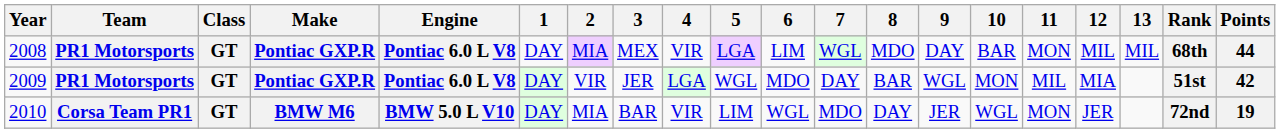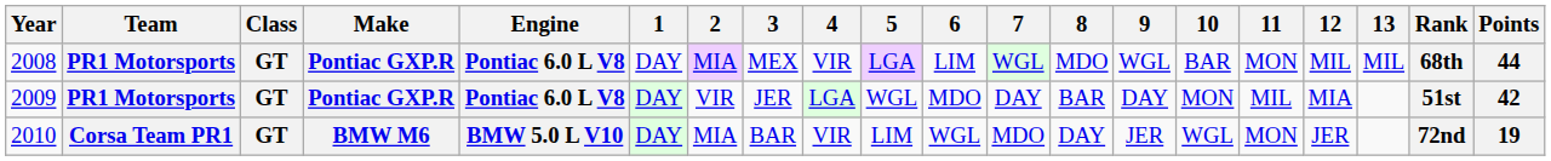2008 | 9: DAY -> WGL
2009 | 9: WGL -> DAY
